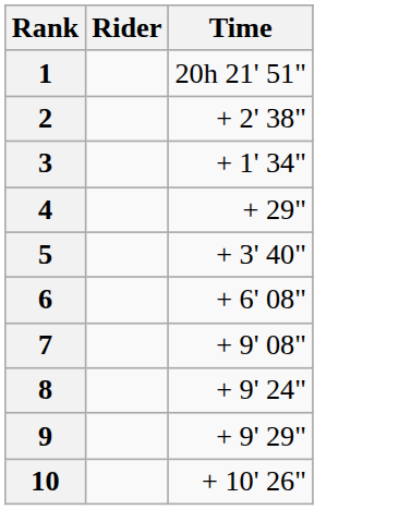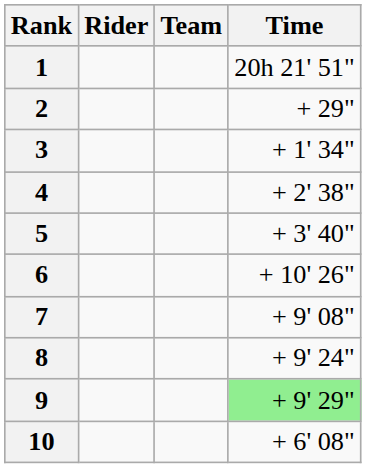+ column: Team
2 | Time: + 2' 38" -> + 29"
4 | Time: + 29" -> + 2' 38"
6 | Time: + 6' 08" -> + 10' 26"
9 | Time: no background -> lightgreen background
10 | Time: + 10' 26" -> + 6' 08"
